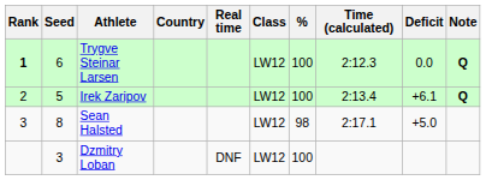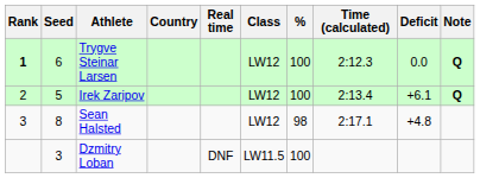Sean Halsted | Deficit: +5.0 -> +4.8
Dzmitry Loban | Class: LW12 -> LW11.5
